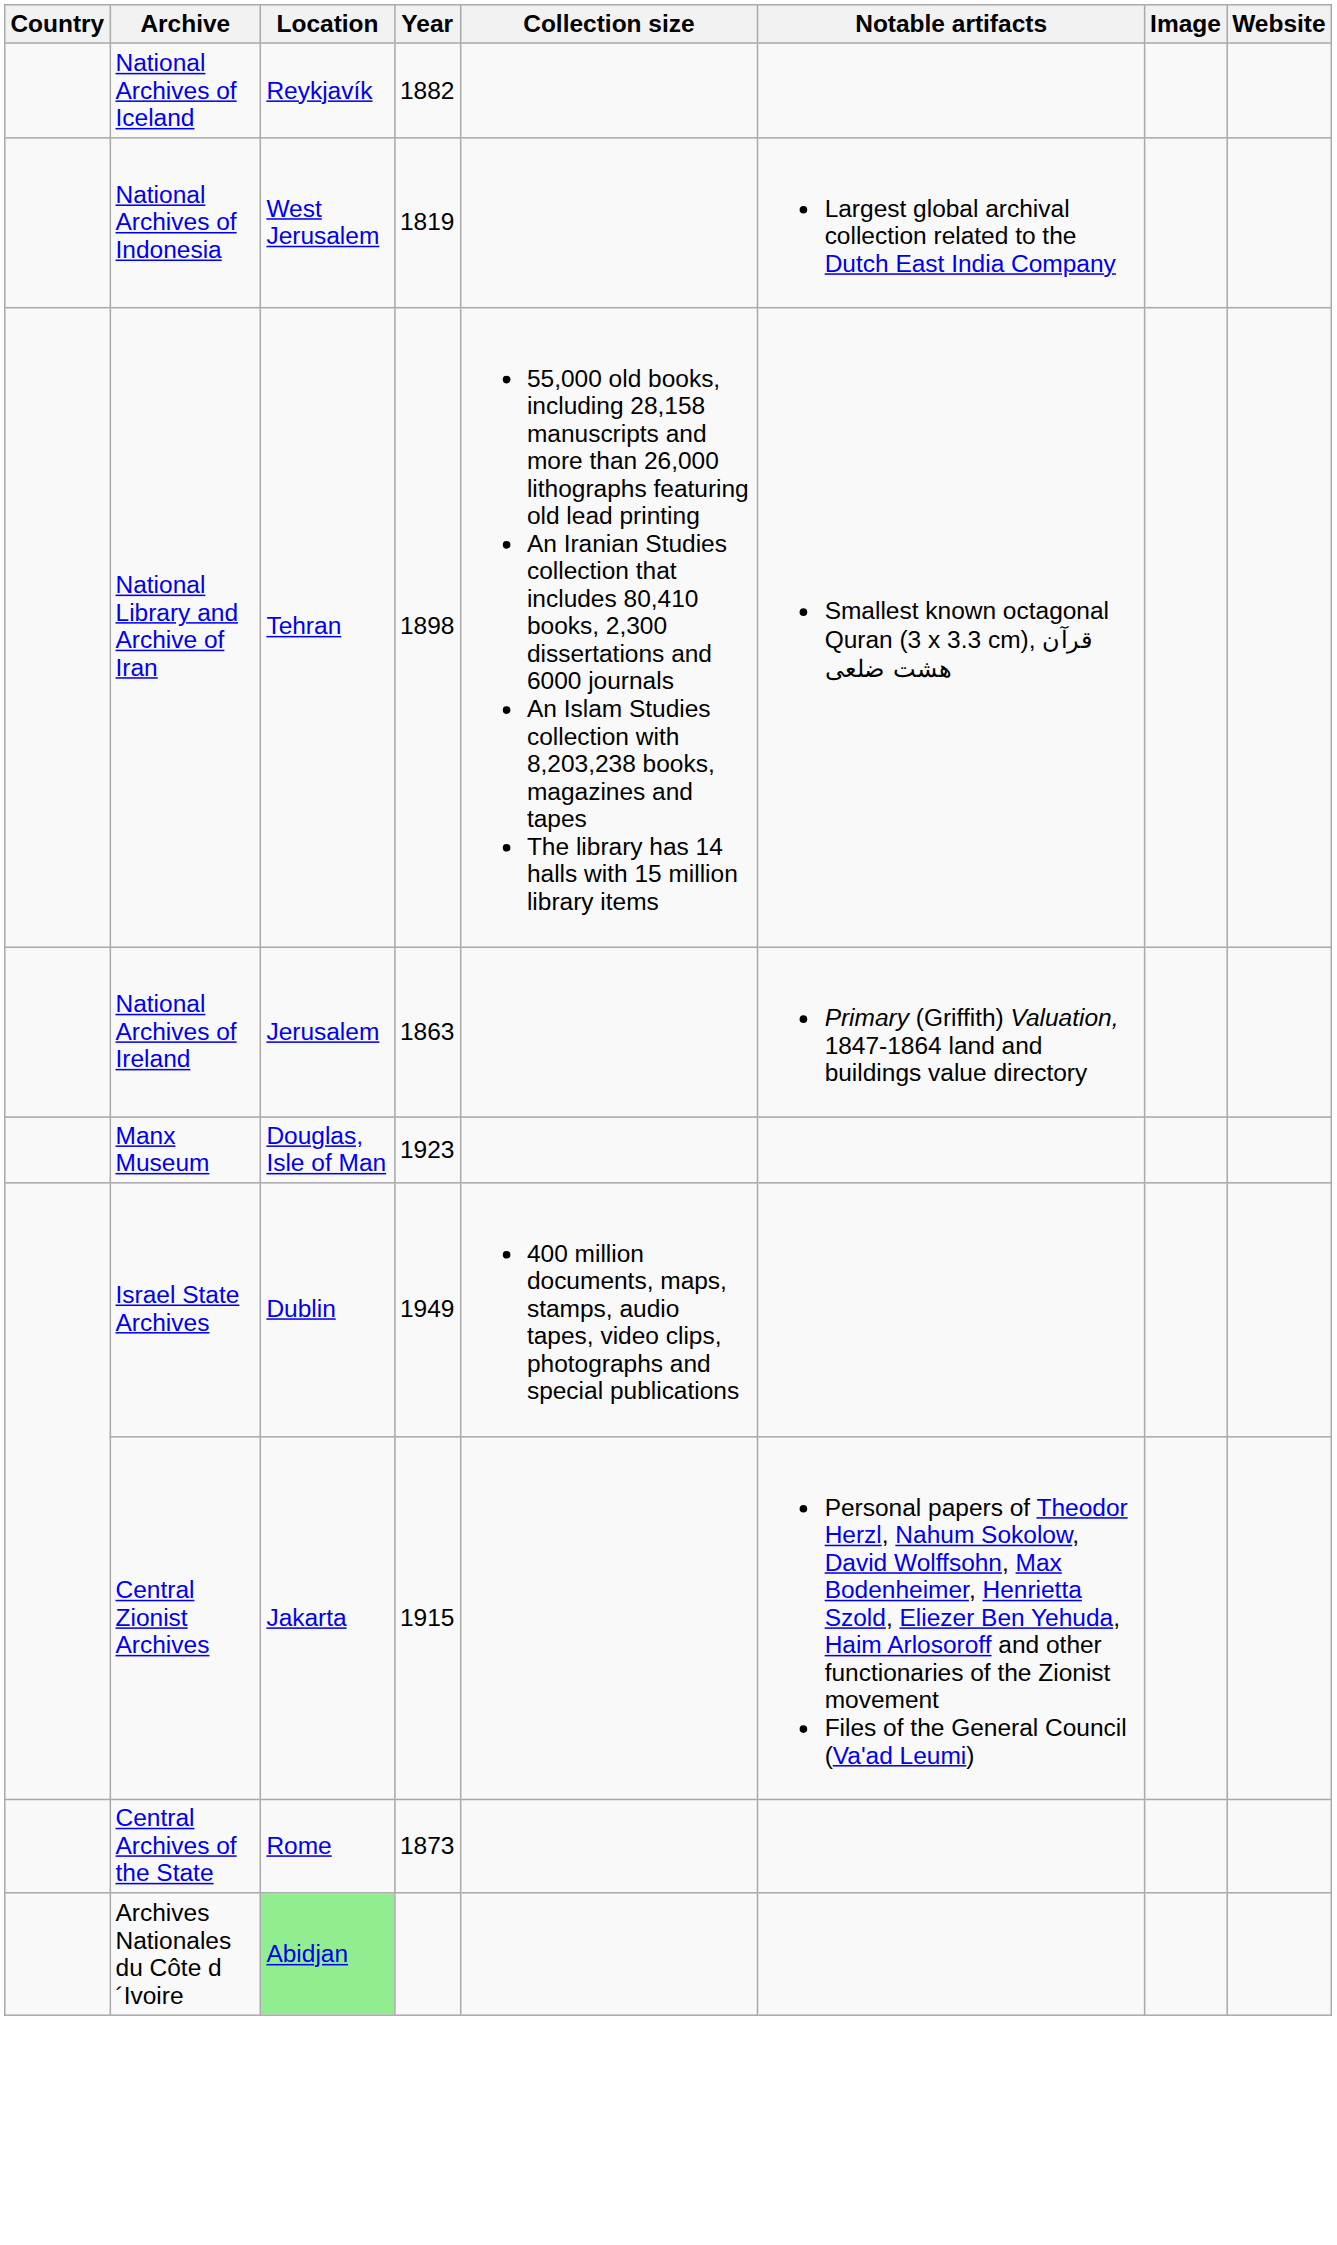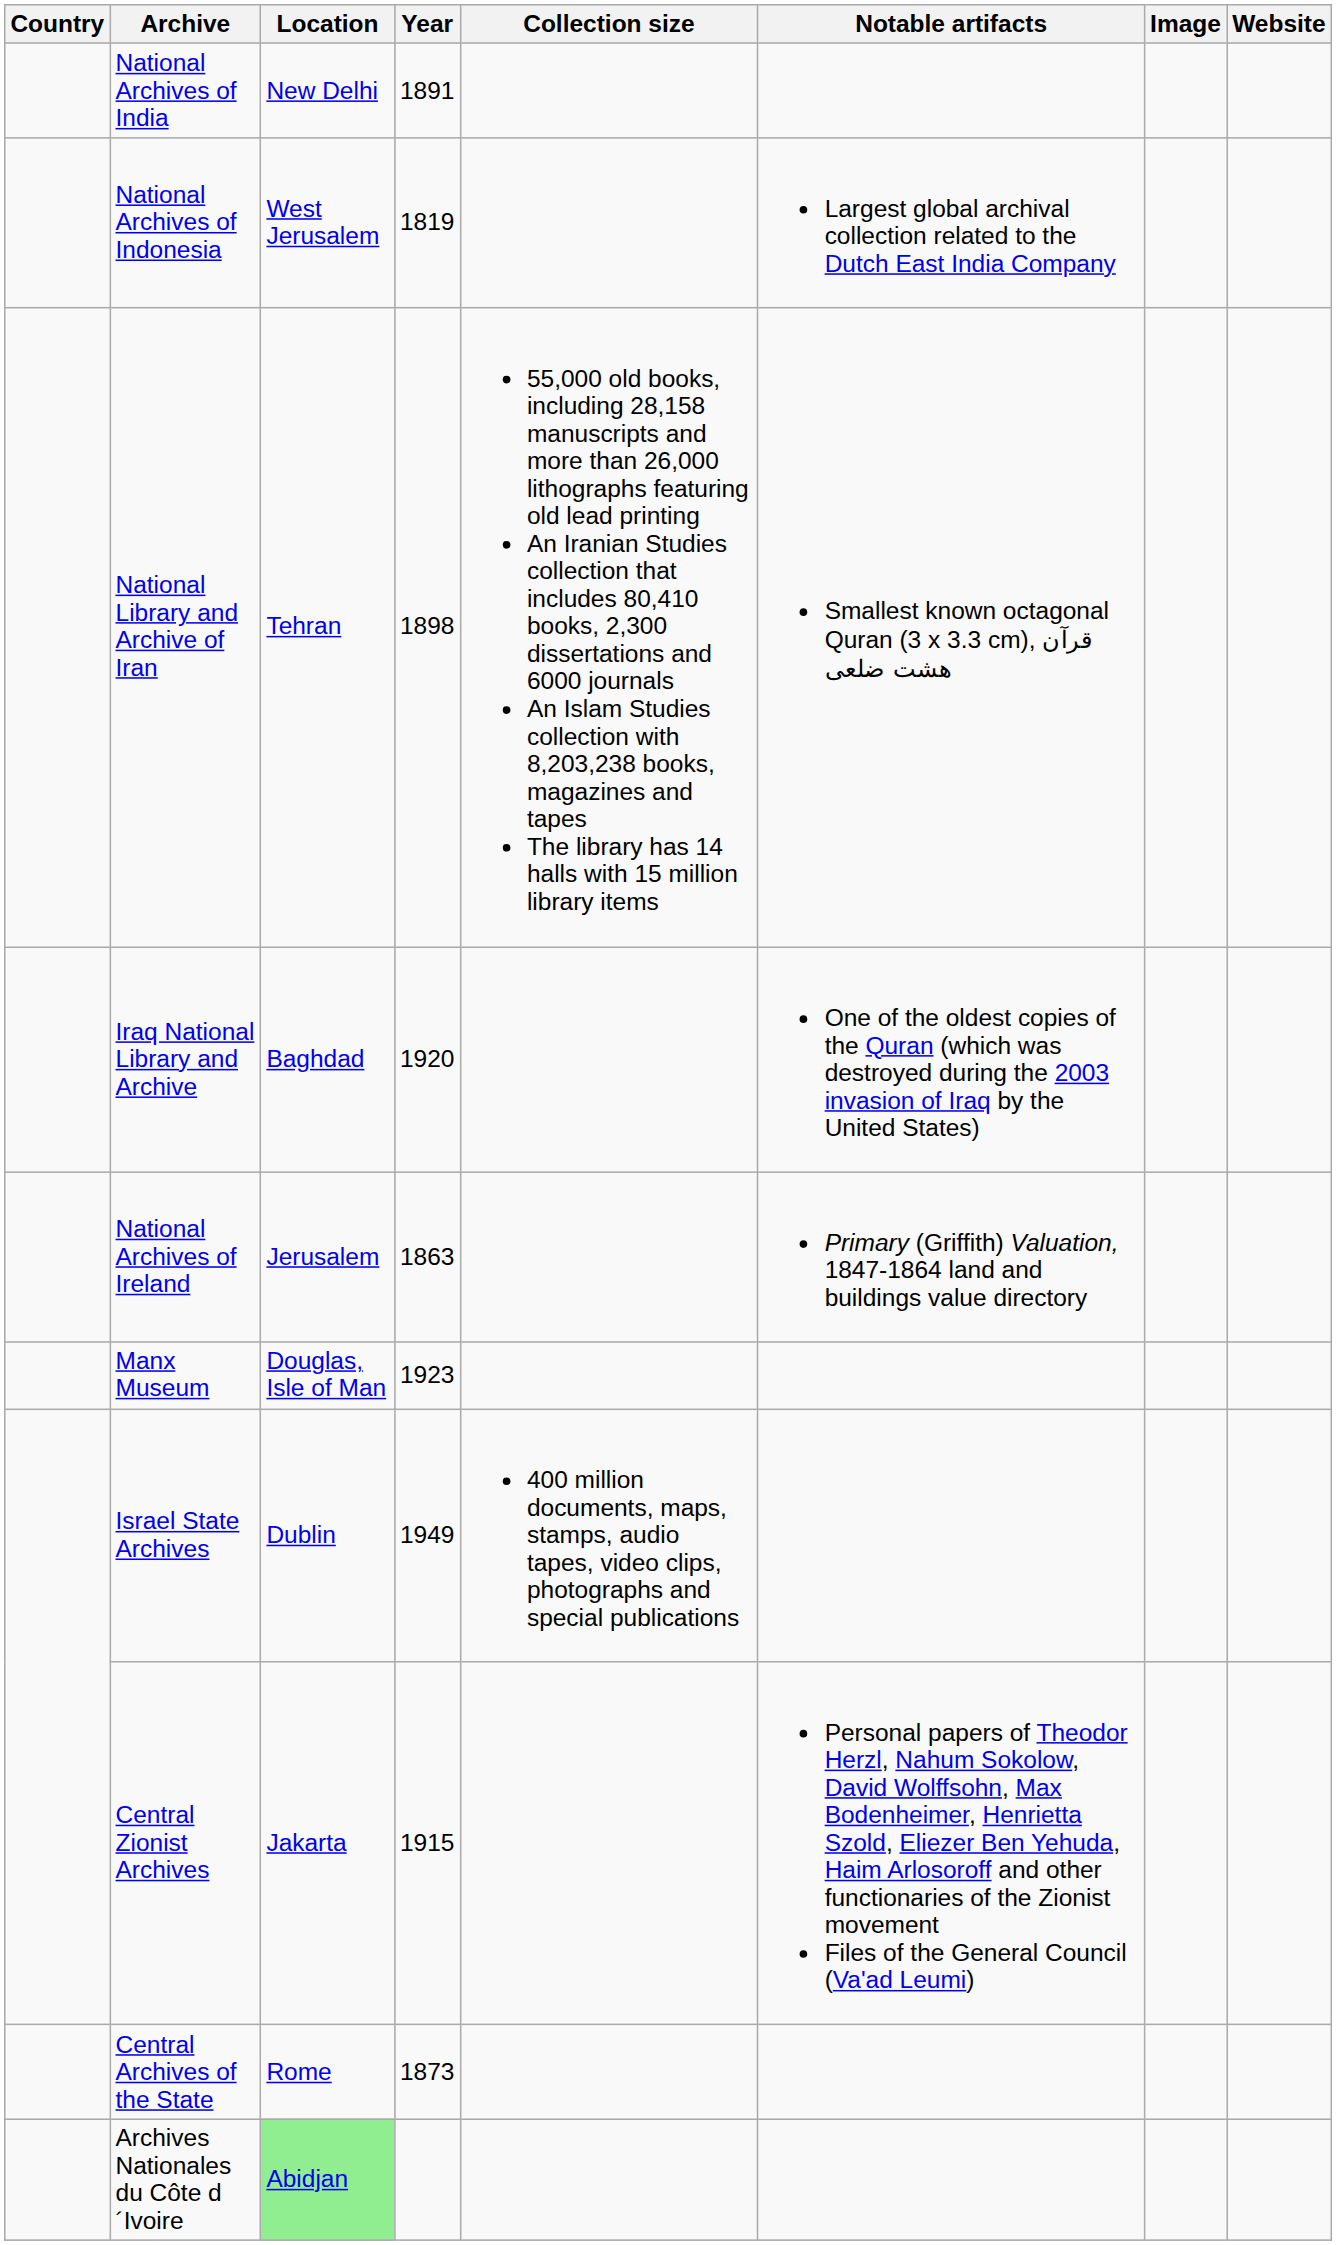- row: National Archives of Iceland | Reykjavík | 1882
+ row: National Archives of India | New Delhi | 1891
+ row: Iraq National Library and Archive | Baghdad | 1920 | One of the oldest copies of the Quran (which was destroyed during the 2003 invasion of Iraq by the United States)
